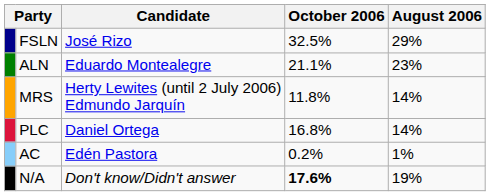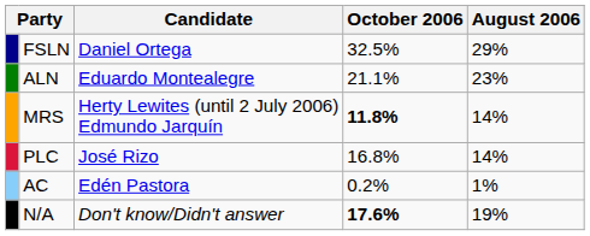FSLN | Candidate: José Rizo -> Daniel Ortega
MRS | October 2006: normal -> bold
PLC | Candidate: Daniel Ortega -> José Rizo
